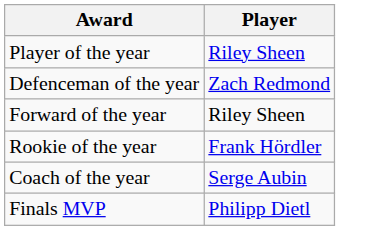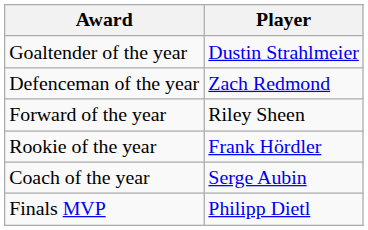- row: Player of the year | Riley Sheen
+ row: Goaltender of the year | Dustin Strahlmeier
